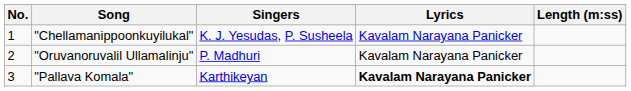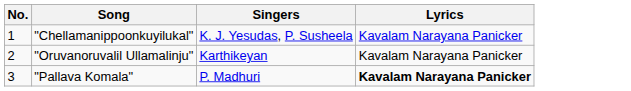- column: Length (m:ss)
"Oruvanoruvalil Ullamalinju" | Singers: P. Madhuri -> Karthikeyan
"Pallava Komala" | Singers: Karthikeyan -> P. Madhuri
